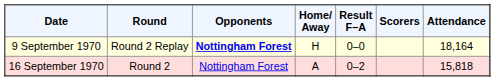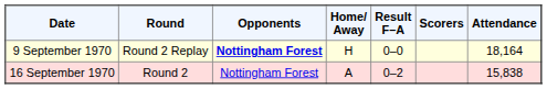16 September 1970 | Attendance: 15,818 -> 15,838
